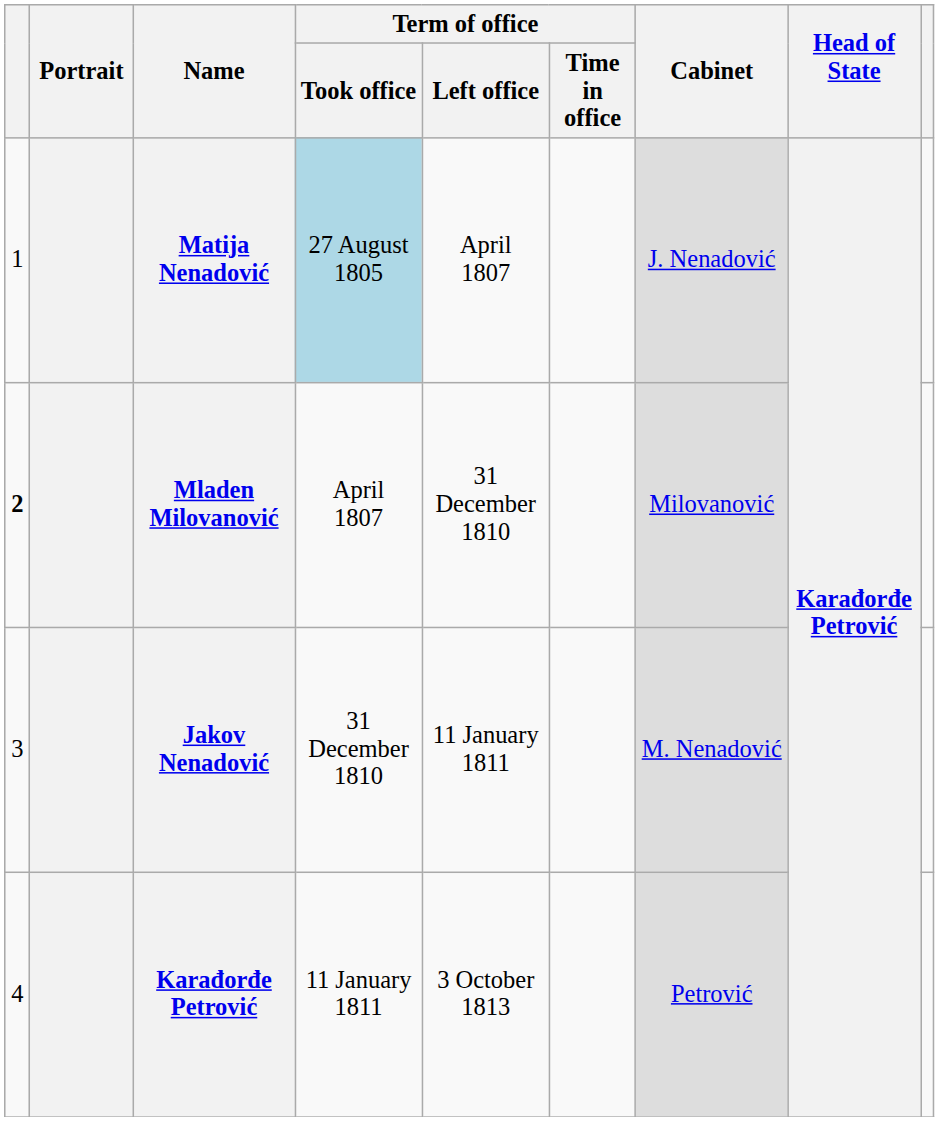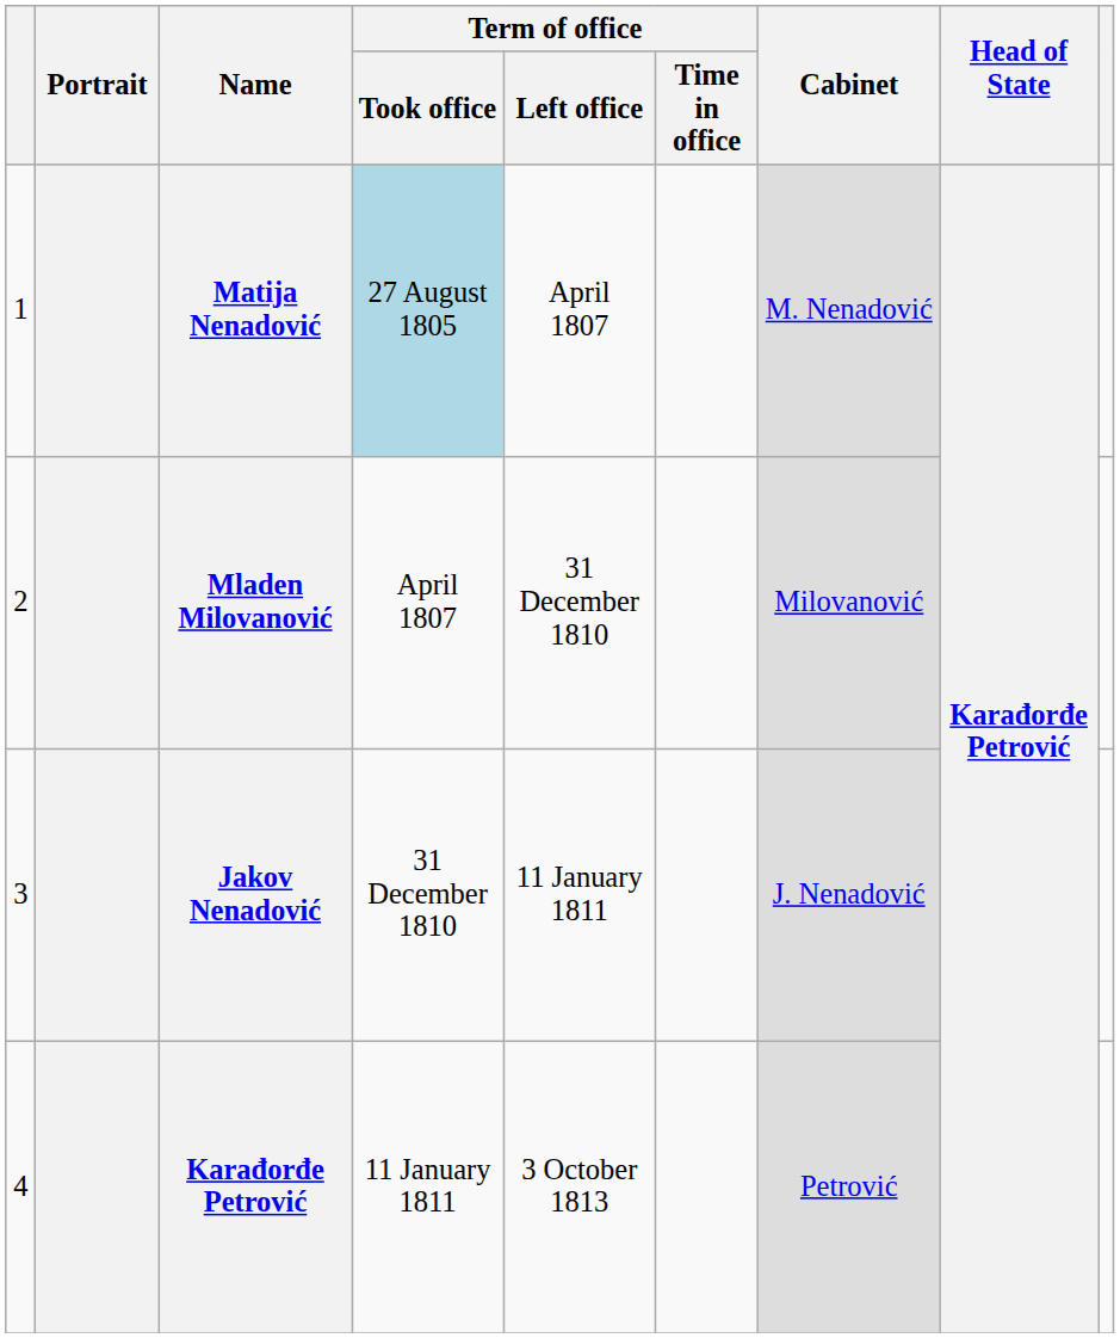Matija Nenadović | Cabinet: Ј. Nenadović -> М. Nenadović
Mladen Milovanović | column 1: bold -> normal
Jakov Nenadović | Cabinet: М. Nenadović -> Ј. Nenadović
